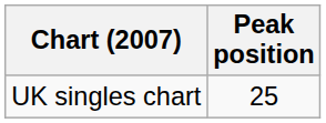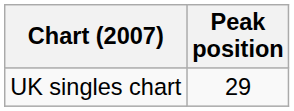UK singles chart | Peak position: 25 -> 29
